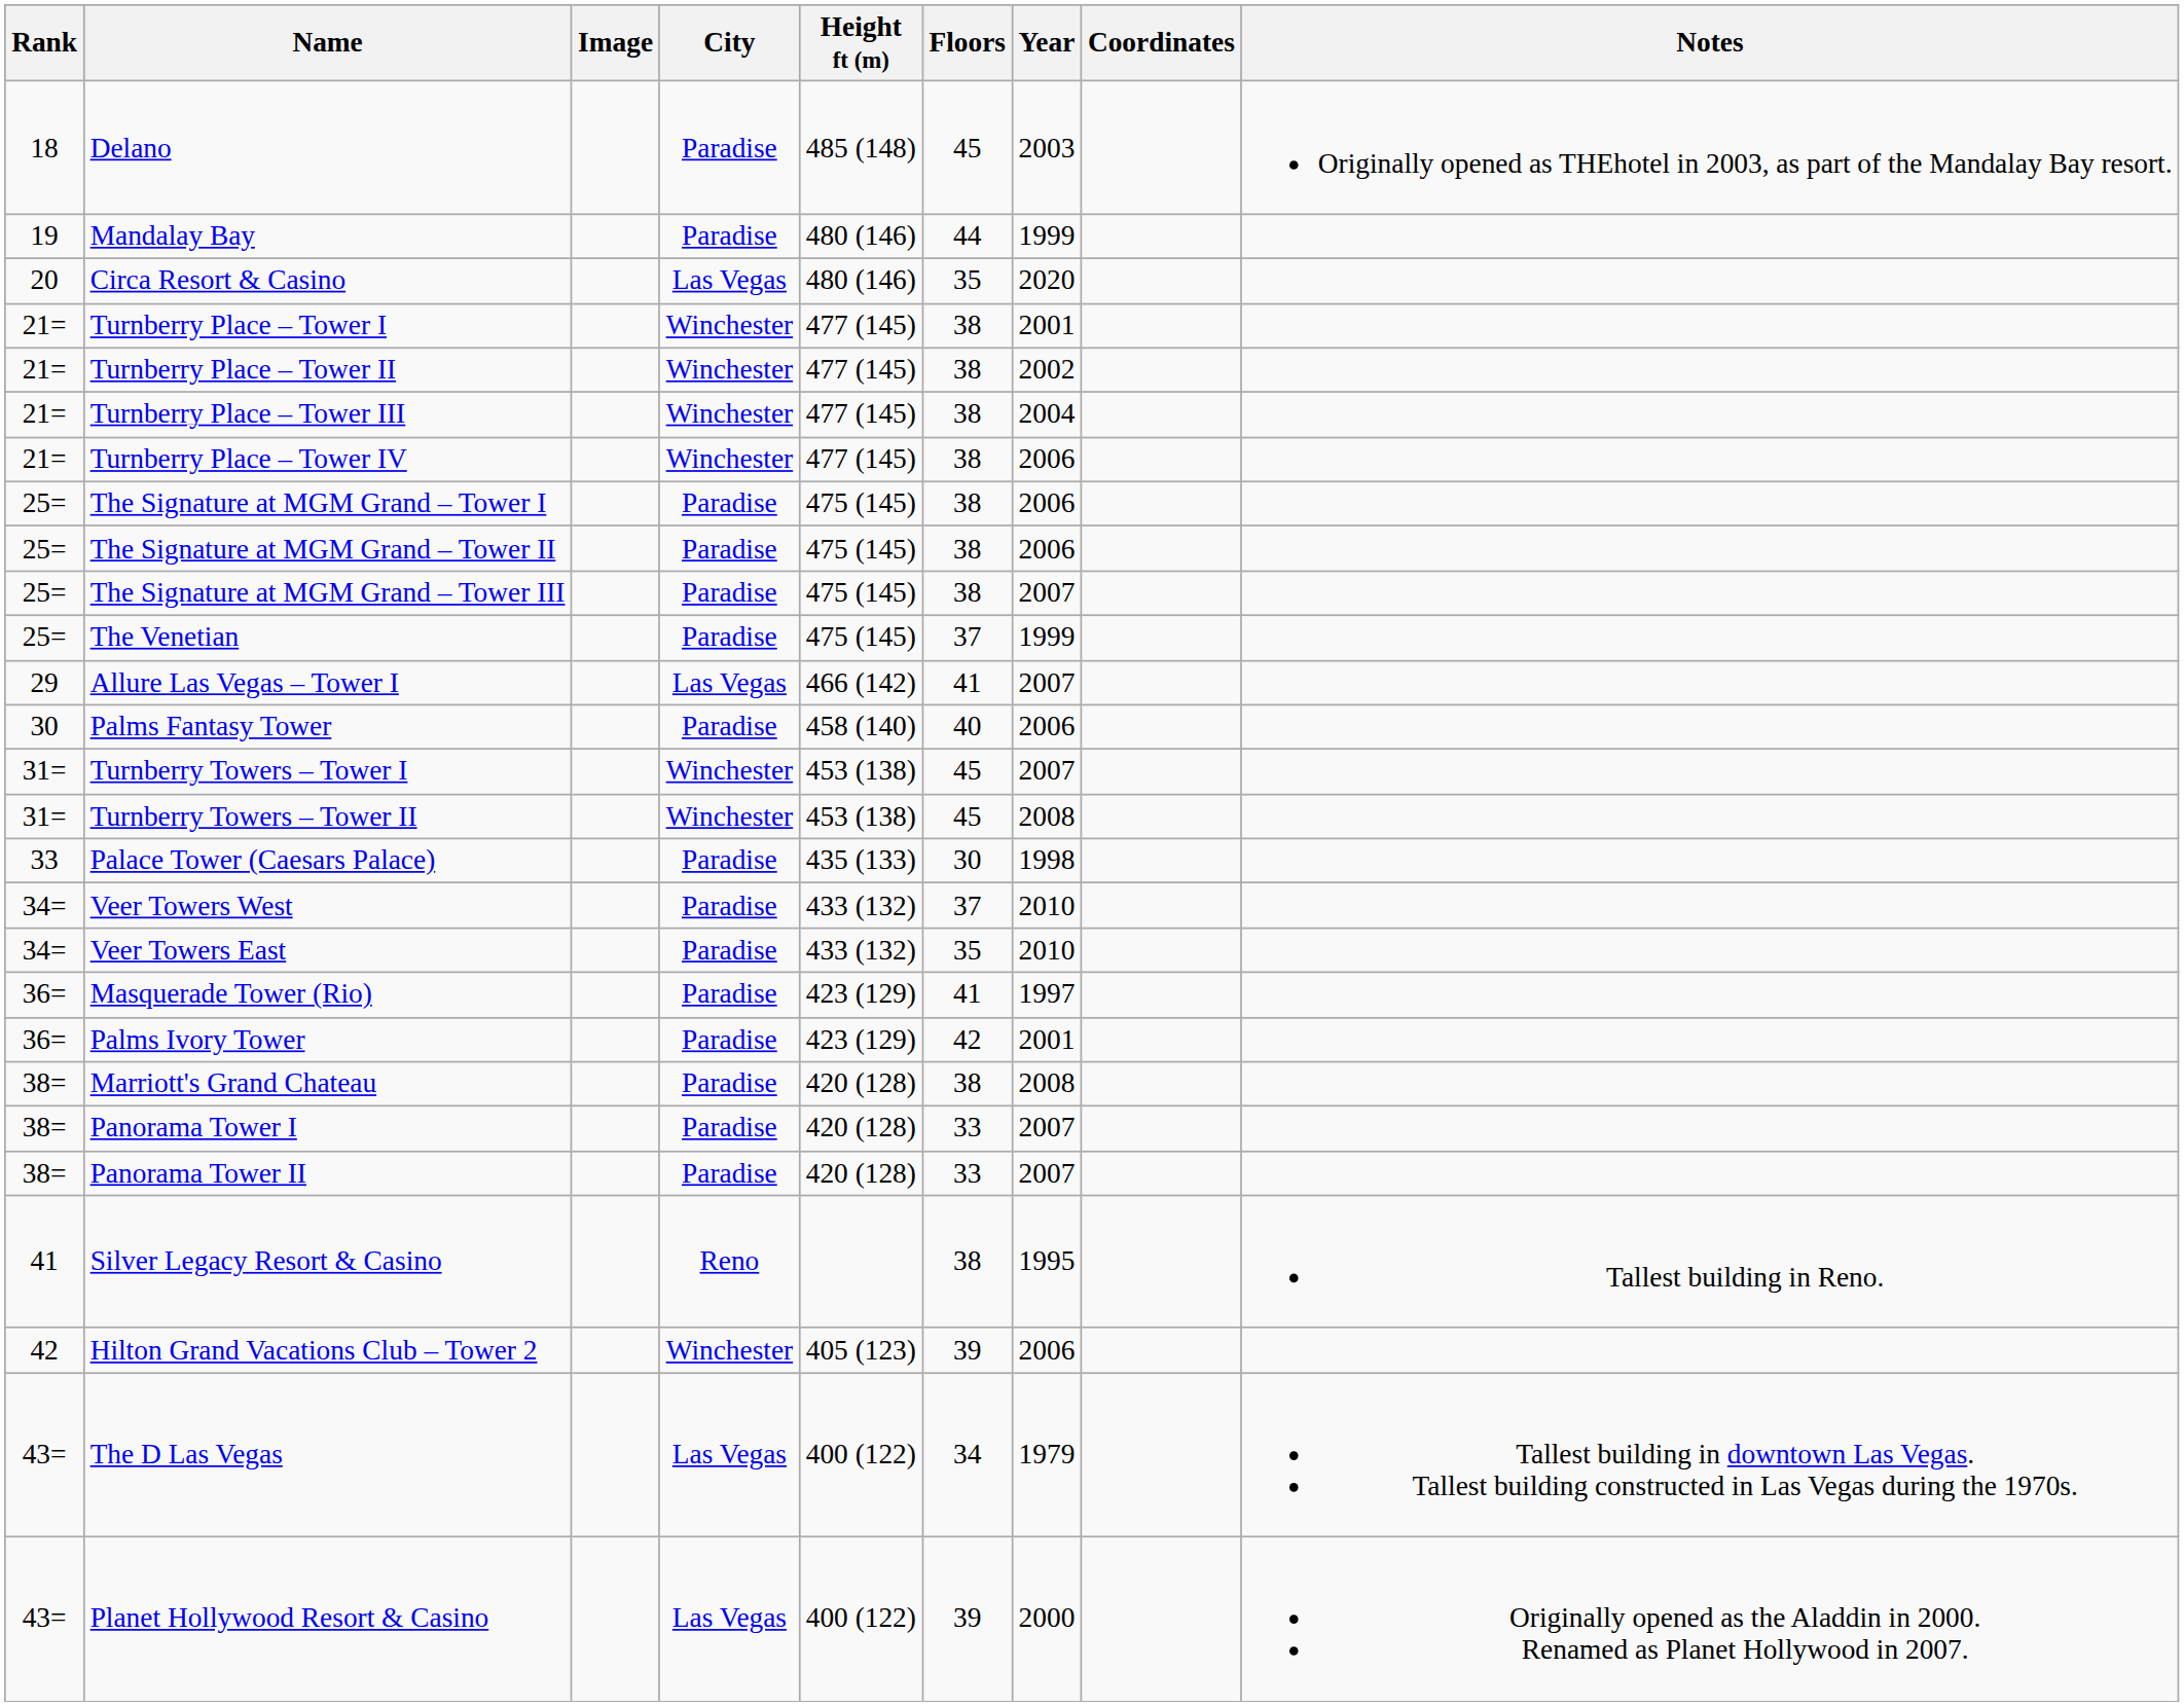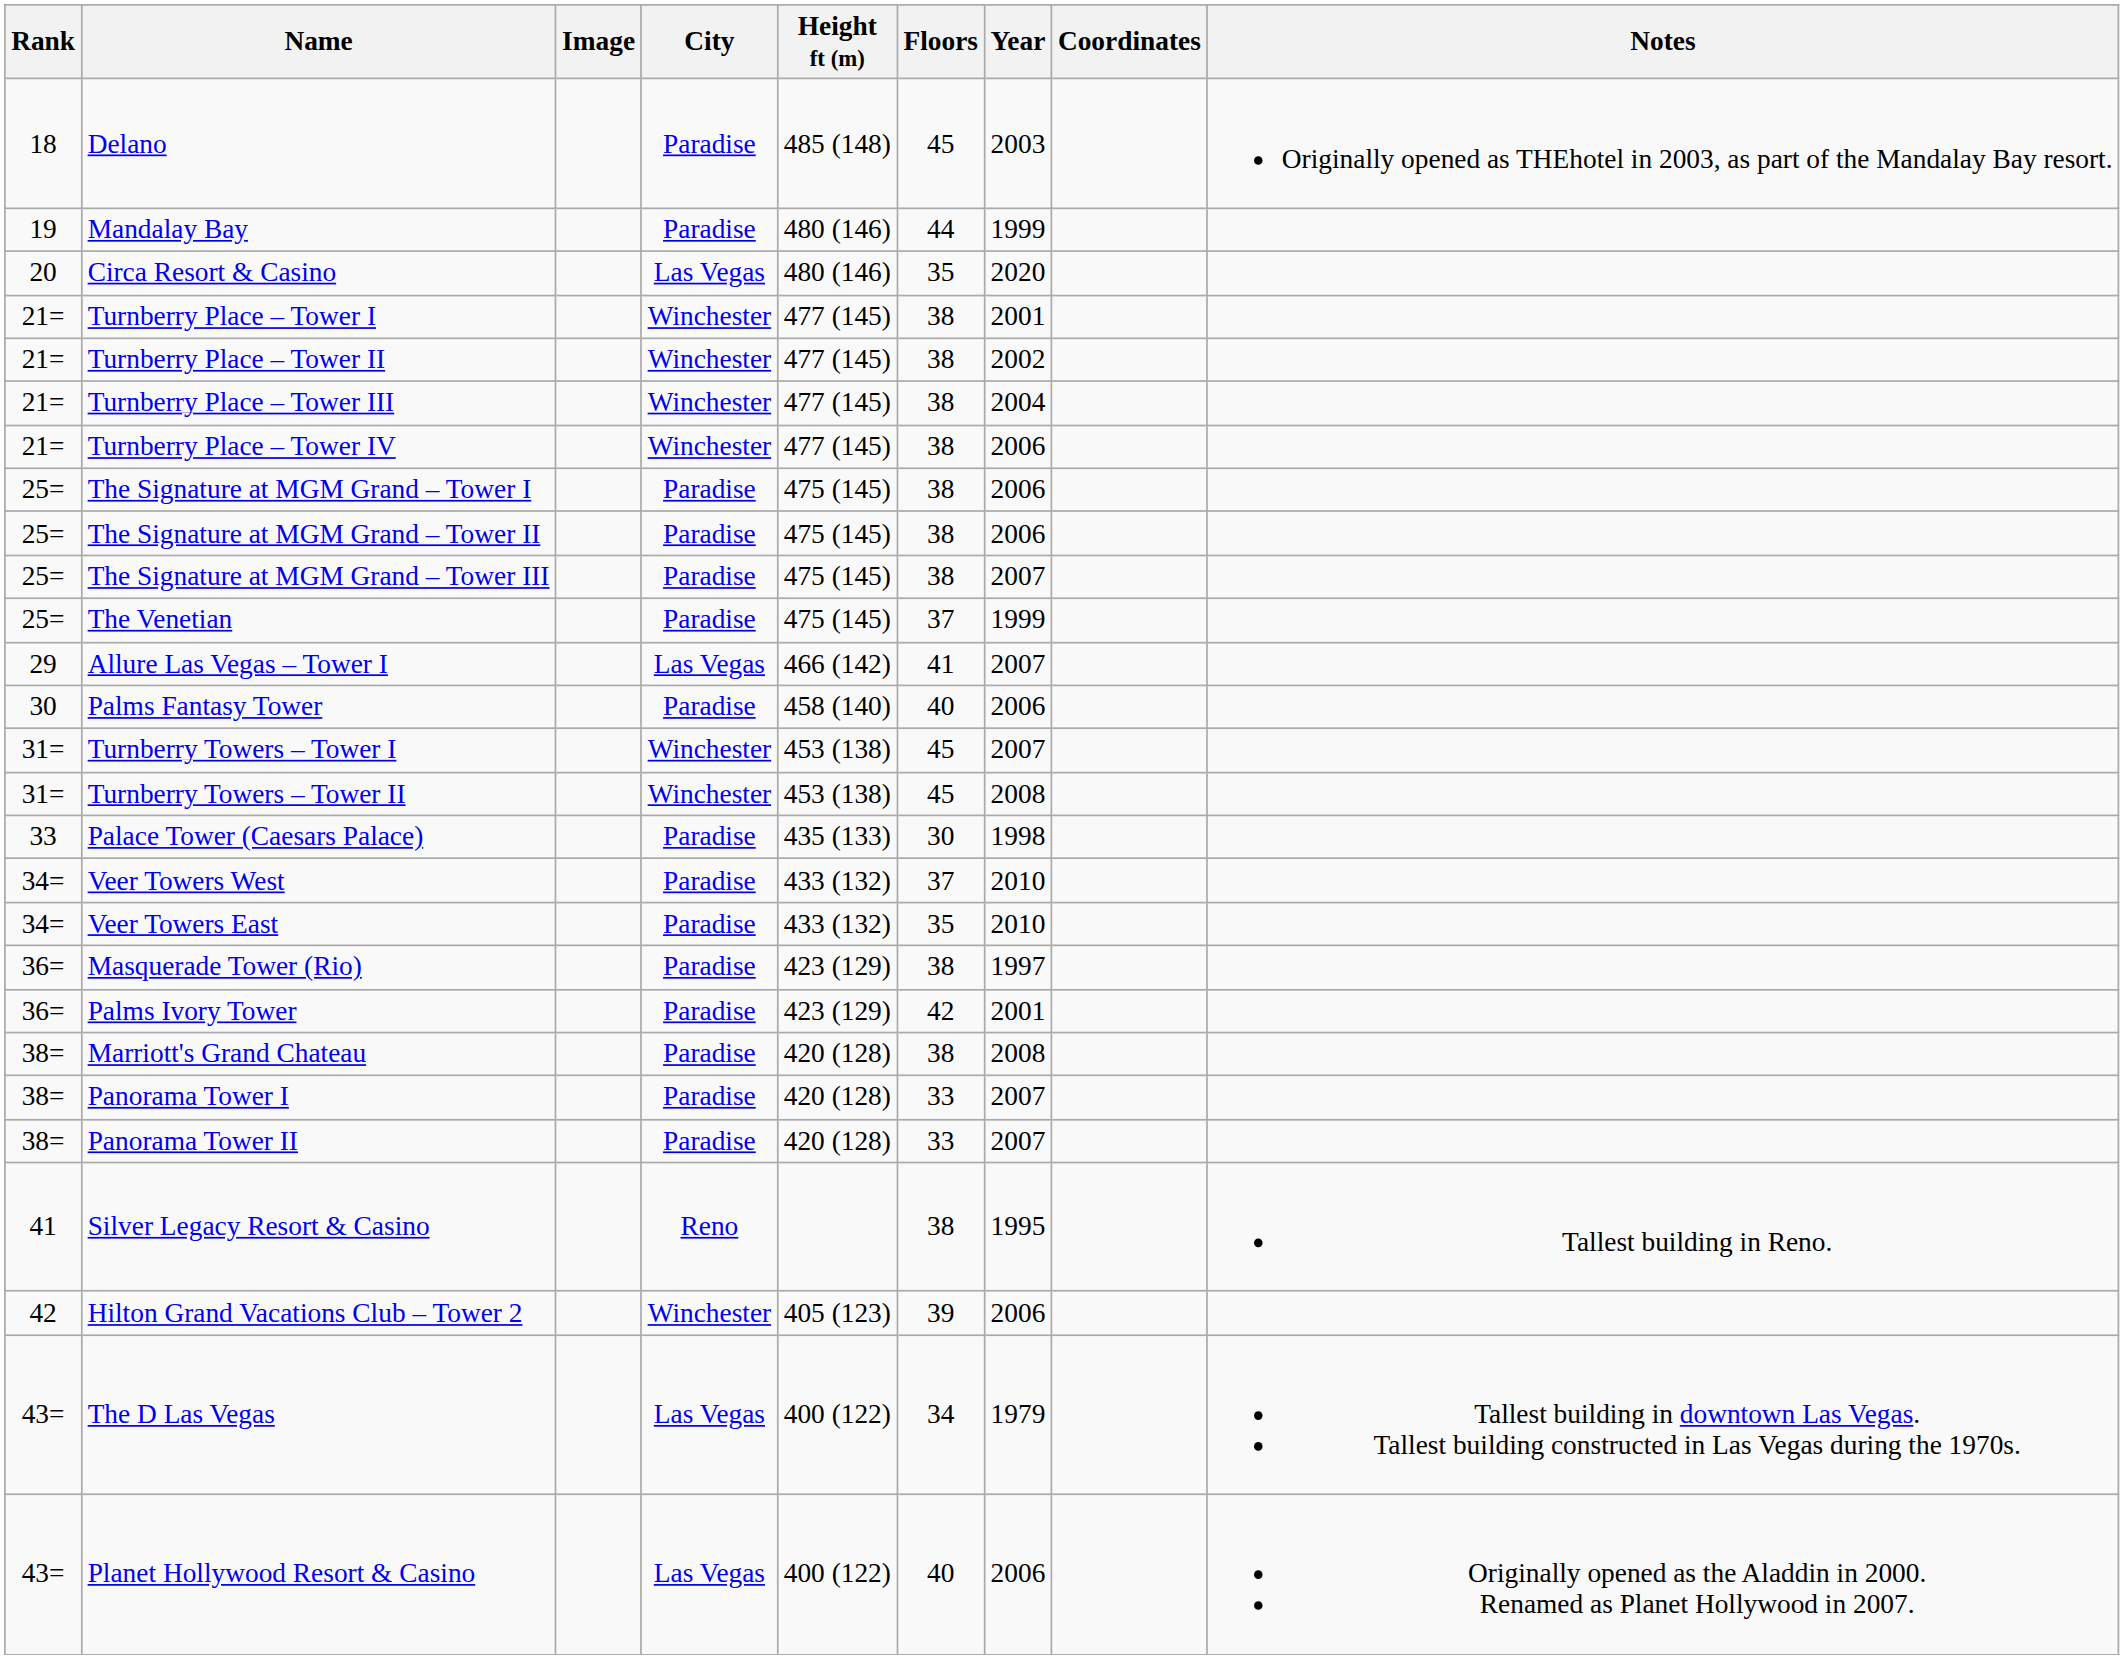Masquerade Tower (Rio) | Floors: 41 -> 38
Planet Hollywood Resort & Casino | Floors: 39 -> 40
Planet Hollywood Resort & Casino | Year: 2000 -> 2006
